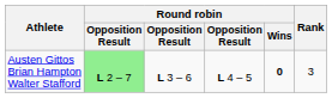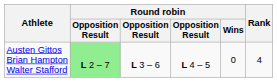Austen Gittos Brian Hampton Walter Stafford | Round robin / Wins: bold -> normal
Austen Gittos Brian Hampton Walter Stafford | Rank: 3 -> 4
